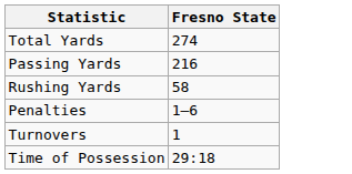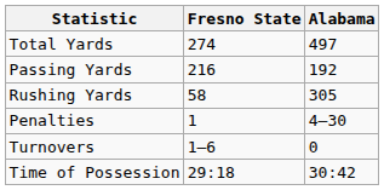+ column: Alabama | 497 | 192 | 305 | 4–30 | 0 | 30:42
Penalties | Fresno State: 1–6 -> 1
Turnovers | Fresno State: 1 -> 1–6
